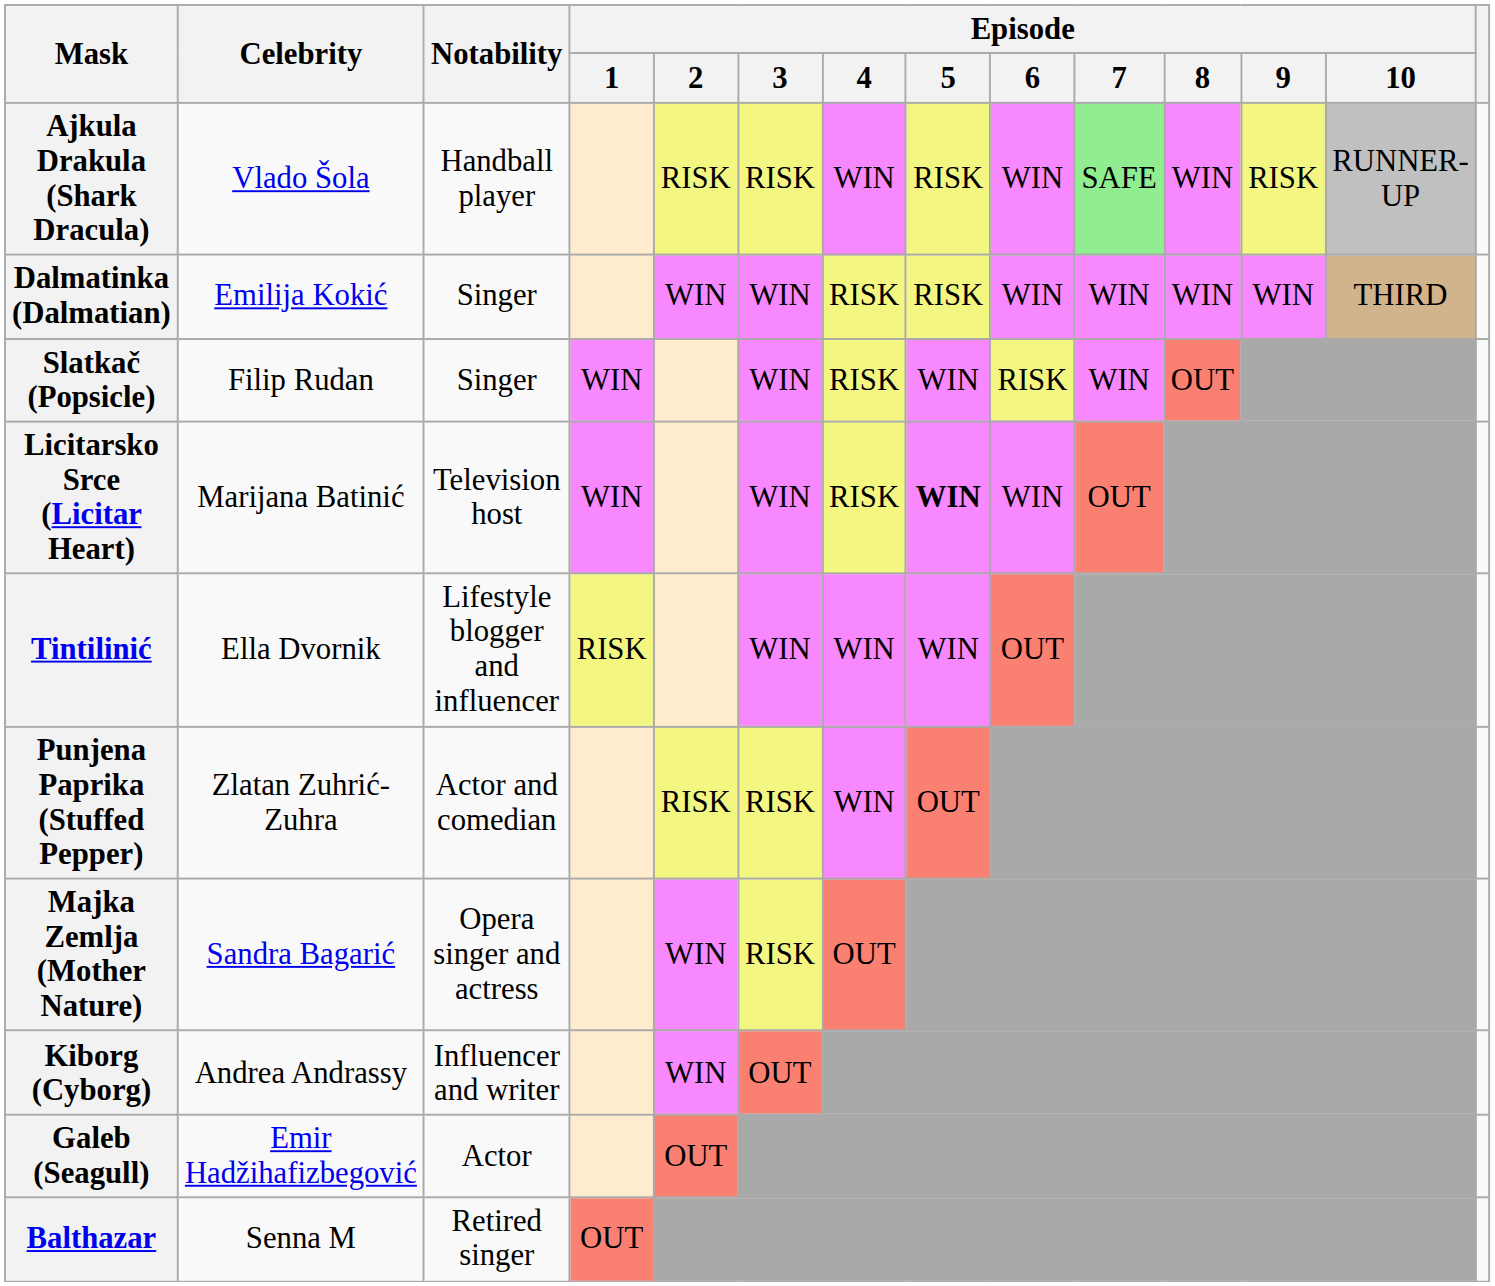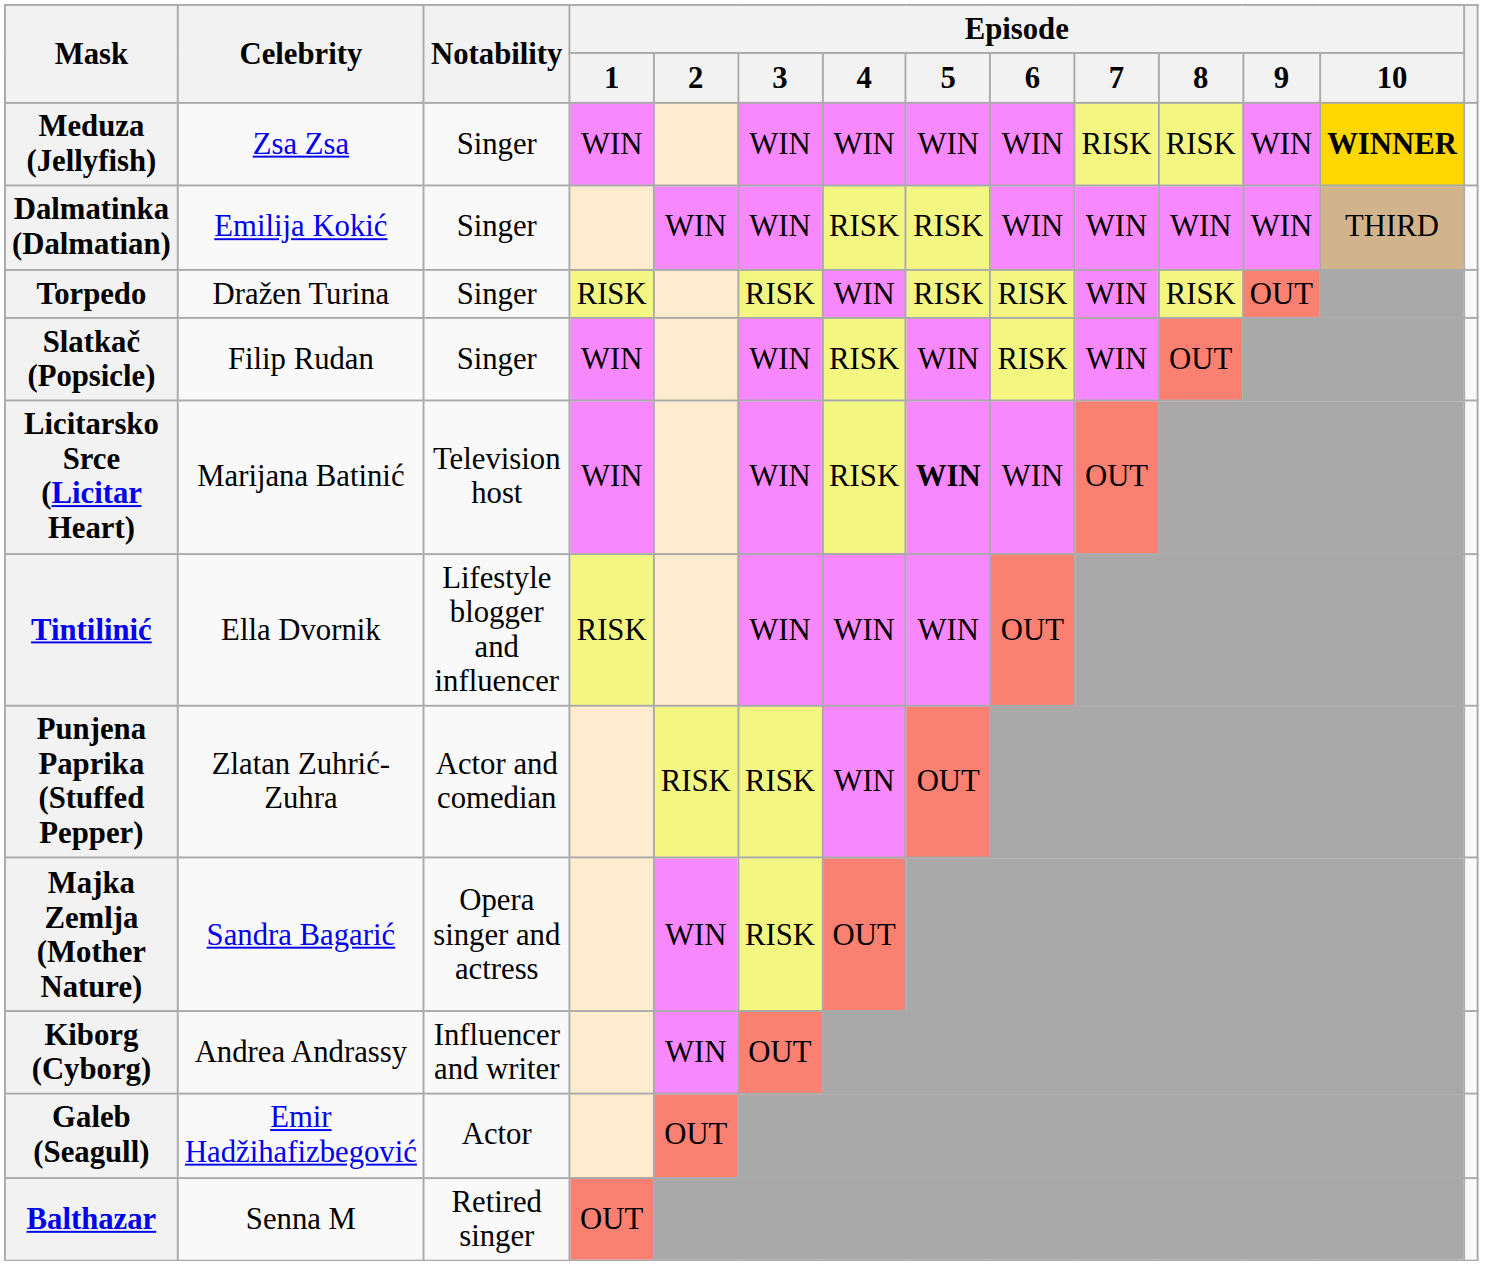+ row: Meduza (Jellyfish) | Zsa Zsa | Singer | WIN | WIN | WIN | WIN | WIN | RISK | RISK | WIN | WINNER
- row: Ajkula Drakula (Shark Dracula) | Vlado Šola | Handball player | RISK | RISK | WIN | RISK | WIN | SAFE | WIN | RISK | RUNNER-UP
+ row: Torpedo | Dražen Turina | Singer | RISK | RISK | WIN | RISK | RISK | WIN | RISK | OUT
